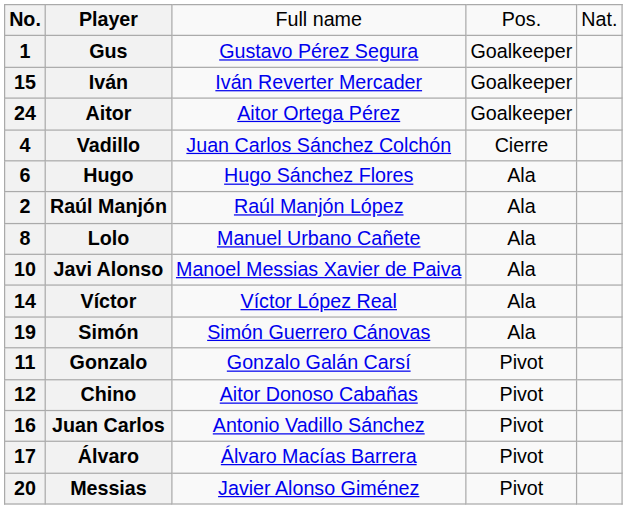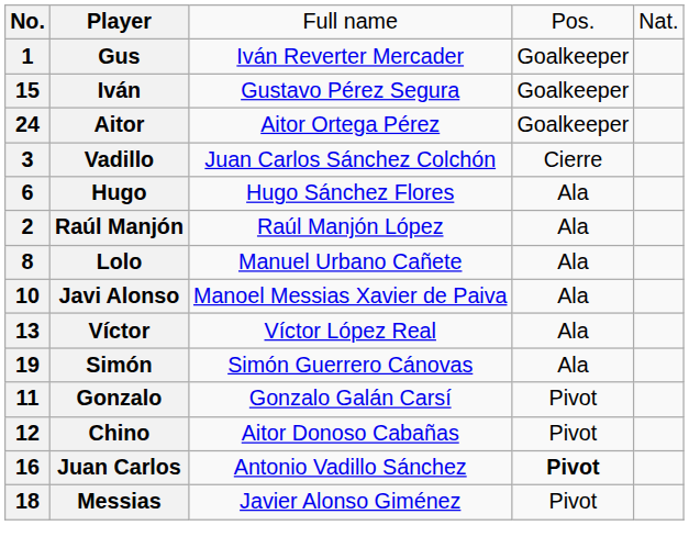Gus | column 3: Gustavo Pérez Segura -> Iván Reverter Mercader
Iván | column 3: Iván Reverter Mercader -> Gustavo Pérez Segura
Vadillo | column 1: 4 -> 3
Víctor | column 1: 14 -> 13
Juan Carlos | column 4: normal -> bold
- row: 17 | Álvaro | Álvaro Macías Barrera | Pivot
Messias | column 1: 20 -> 18
